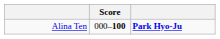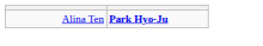- column: Score | 000–100
